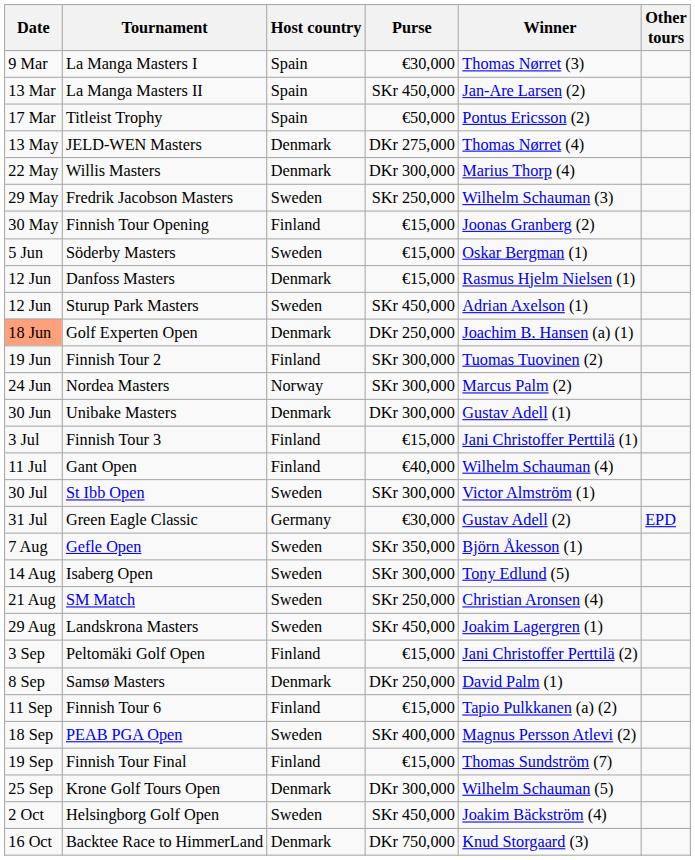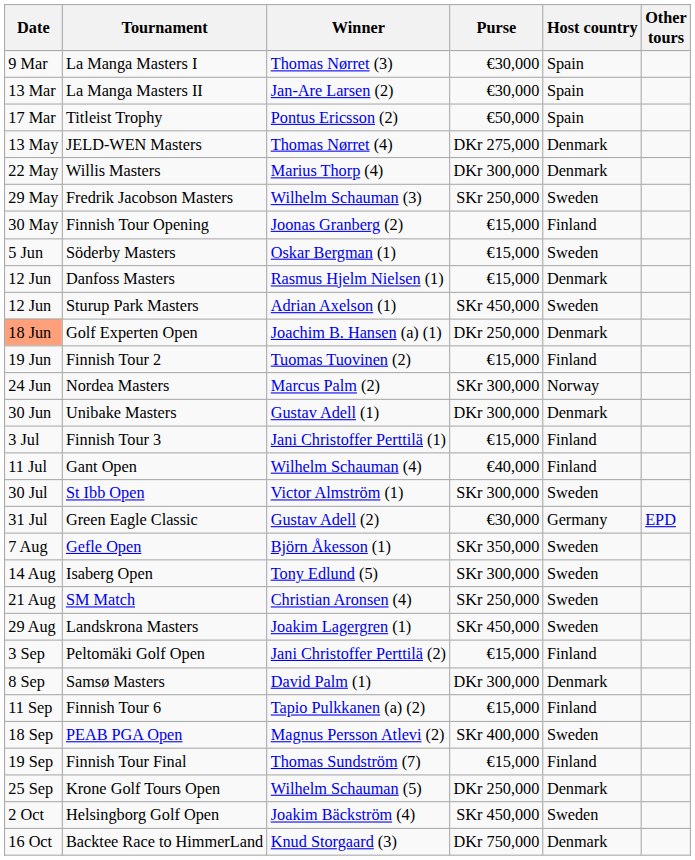columns swapped: Host country <-> Winner
La Manga Masters II | Purse: SKr 450,000 -> €30,000
Finnish Tour 2 | Purse: SKr 300,000 -> €15,000
Samsø Masters | Purse: DKr 250,000 -> DKr 300,000
Krone Golf Tours Open | Purse: DKr 300,000 -> DKr 250,000
